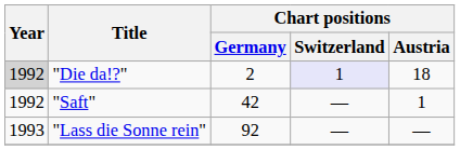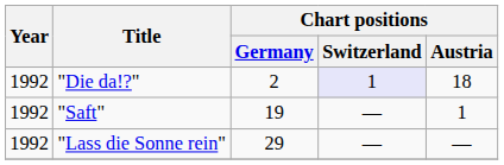"Die da!?" | Year: lightgrey background -> no background
"Saft" | Chart positions / Germany: 42 -> 19
"Lass die Sonne rein" | Year: 1993 -> 1992
"Lass die Sonne rein" | Chart positions / Germany: 92 -> 29
